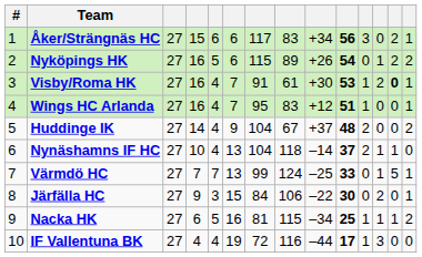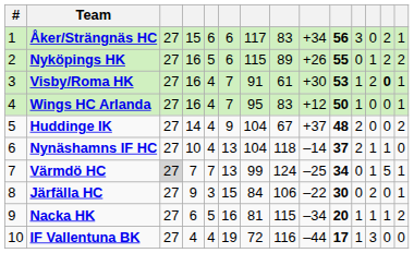Nyköpings HK | column 10: 54 -> 55
Wings HC Arlanda | column 10: 51 -> 50
Värmdö HC | column 3: no background -> lightgrey background
Värmdö HC | column 10: 33 -> 34
Nacka HK | column 10: 25 -> 20
